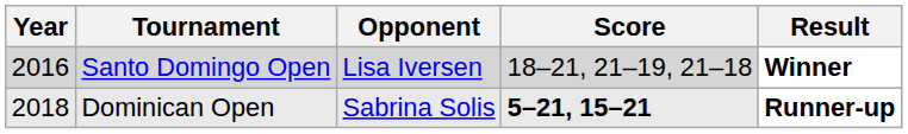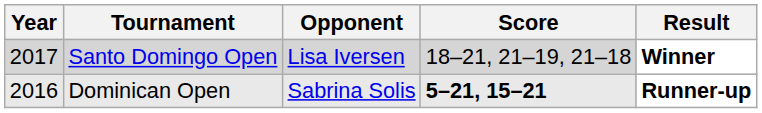Santo Domingo Open | Year: 2016 -> 2017
Dominican Open | Year: 2018 -> 2016
